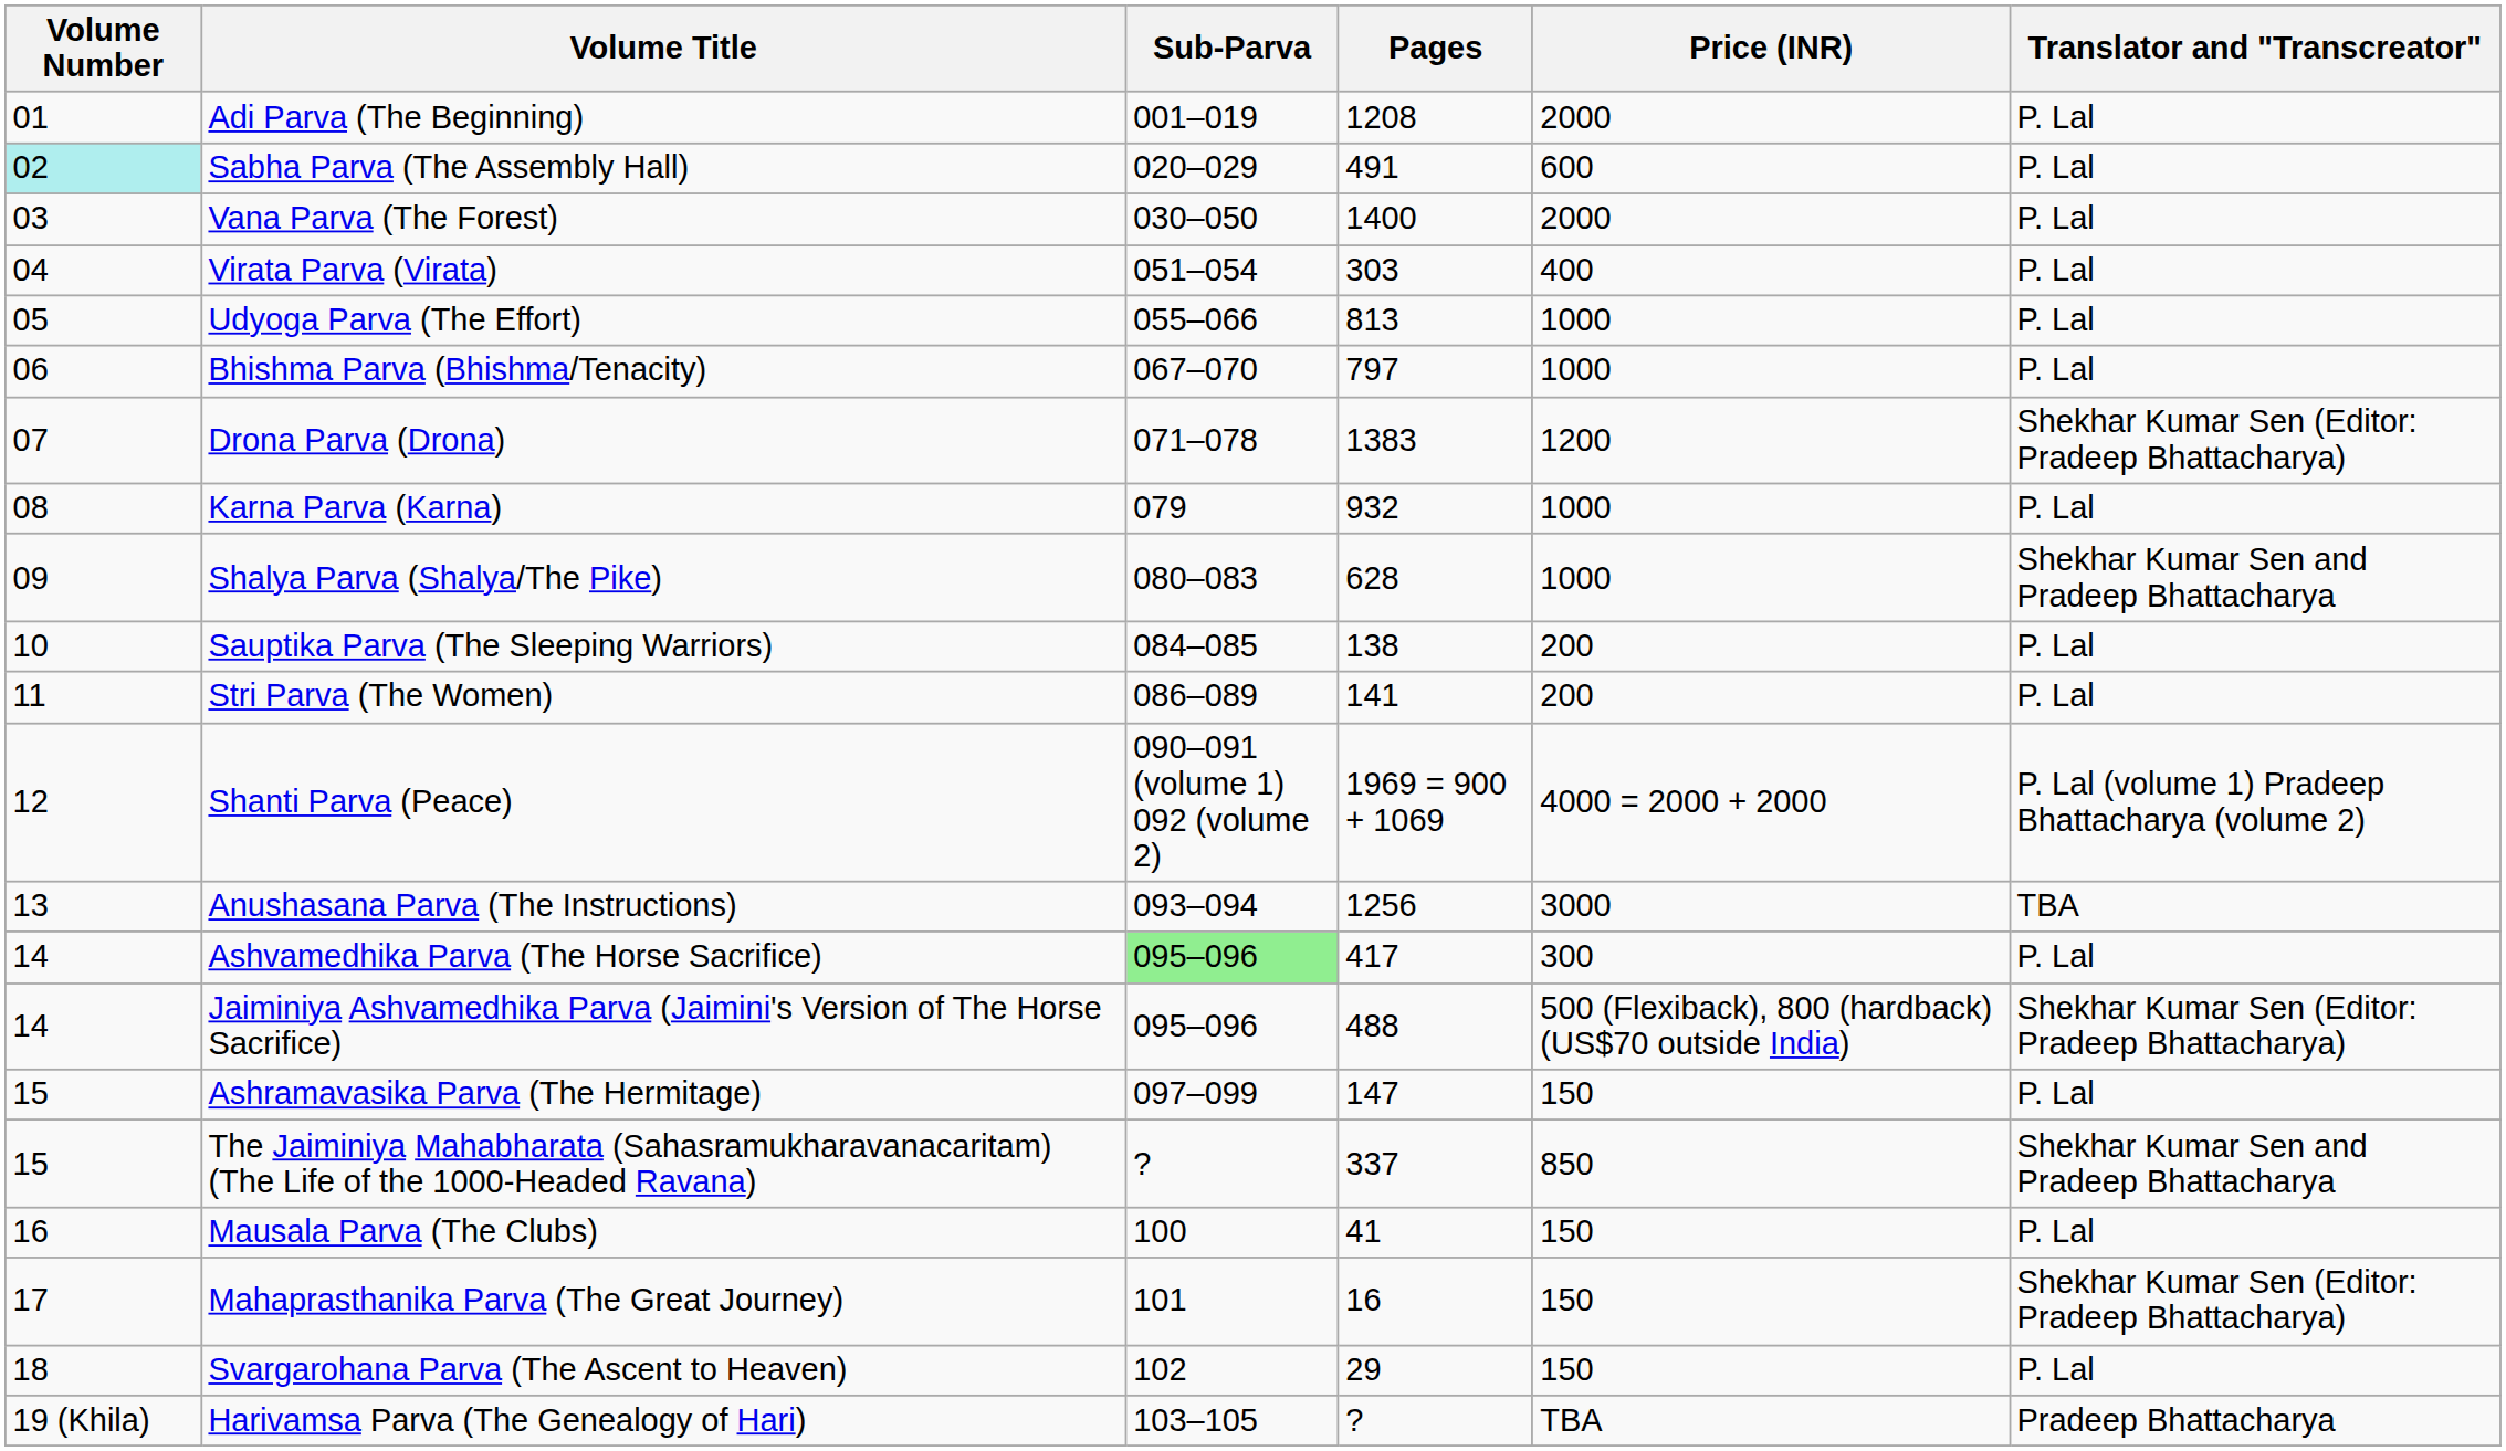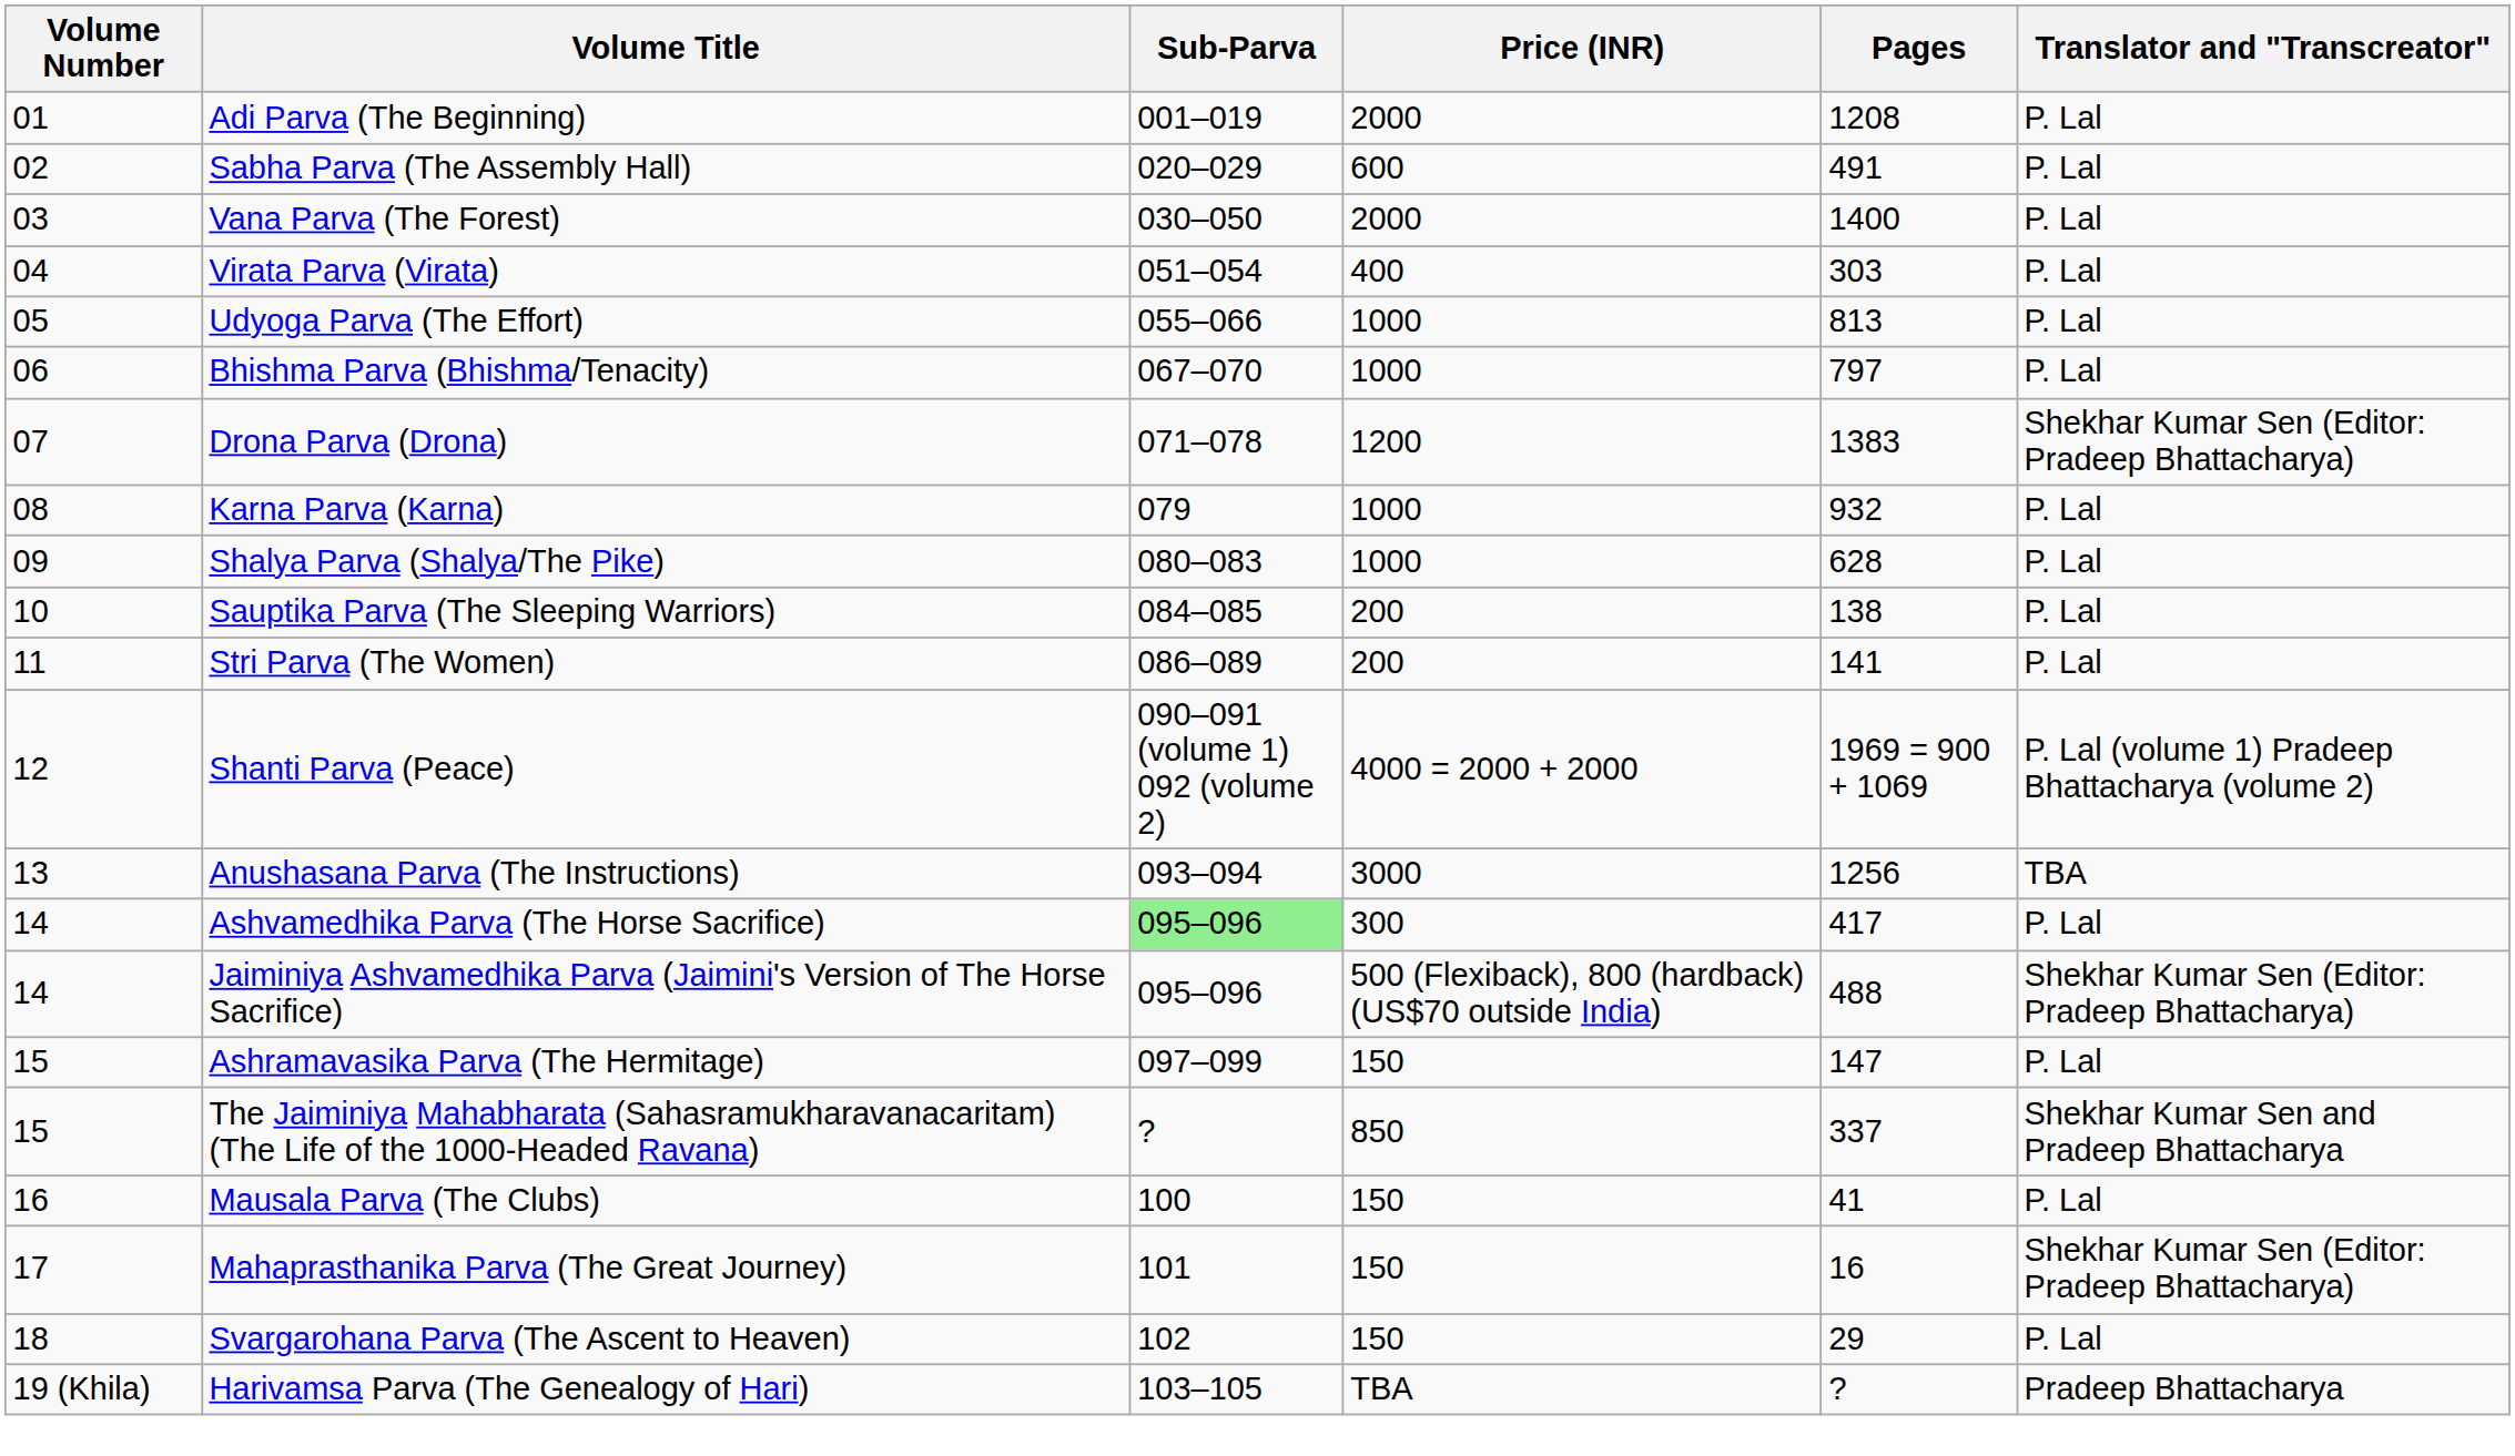columns swapped: Pages <-> Price (INR)
Sabha Parva (The Assembly Hall) | Volume Number: paleturquoise background -> no background
Shalya Parva (Shalya/The Pike) | Translator and "Transcreator": Shekhar Kumar Sen and Pradeep Bhattacharya -> P. Lal
